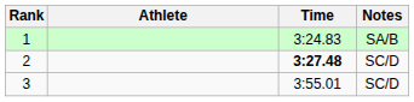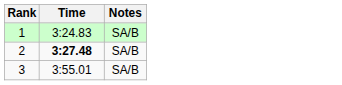- column: Athlete
2 | Notes: SC/D -> SA/B
3 | Notes: SC/D -> SA/B
